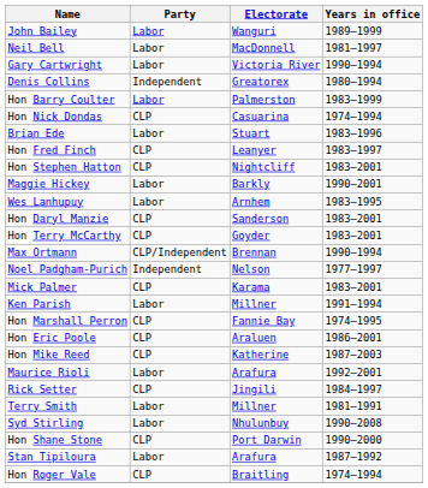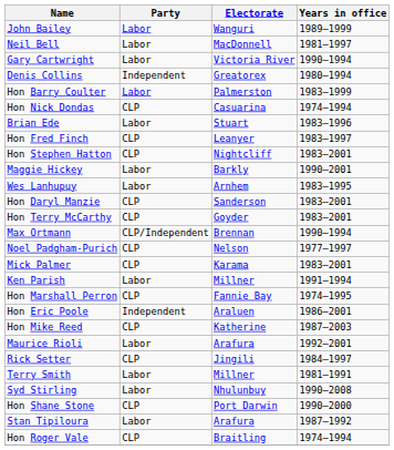Noel Padgham-Purich | Party: Independent -> CLP
Hon Eric Poole | Party: CLP -> Independent
